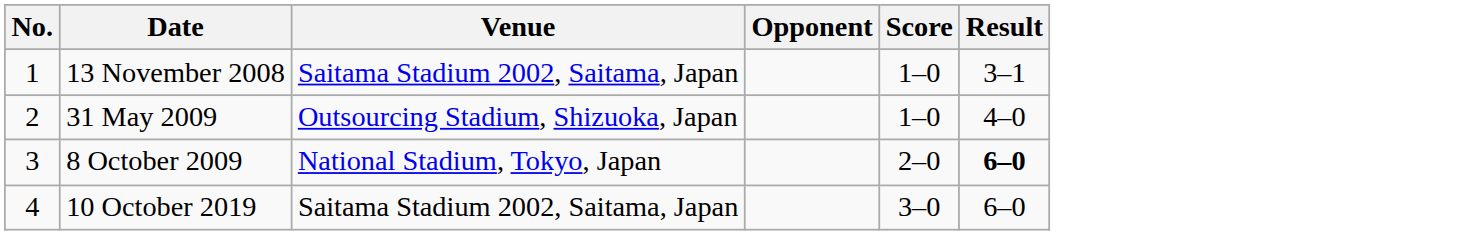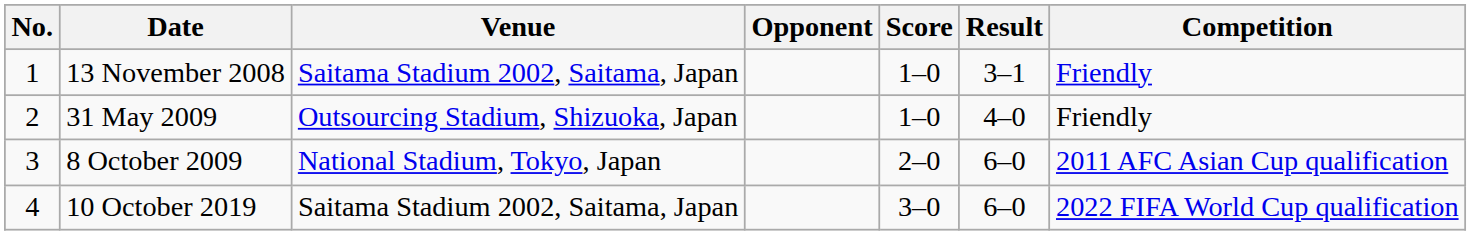+ column: Competition | Friendly | Friendly | 2011 AFC Asian Cup qualification | 2022 FIFA World Cup qualification
8 October 2009 | Result: bold -> normal
